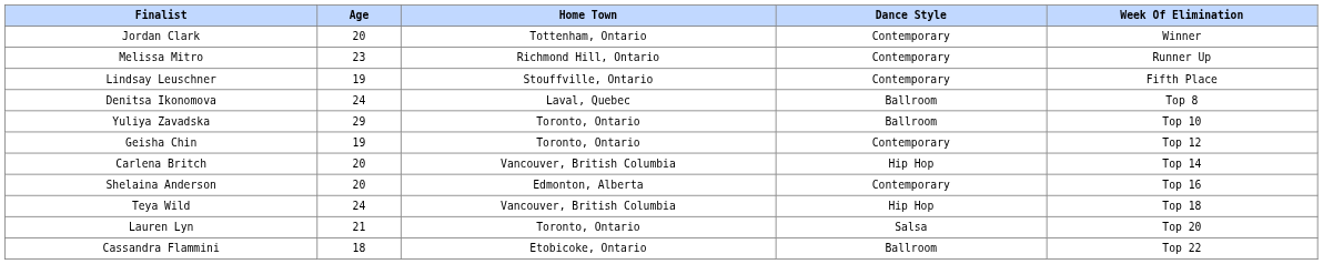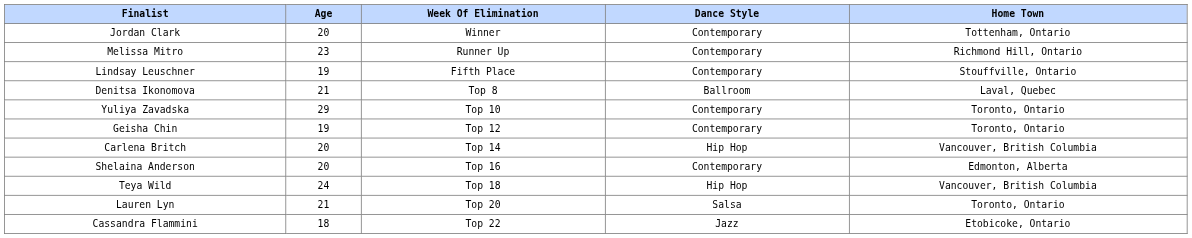columns swapped: Home Town <-> Week Of Elimination
Denitsa Ikonomova | Age: 24 -> 21
Yuliya Zavadska | Dance Style: Ballroom -> Contemporary
Cassandra Flammini | Dance Style: Ballroom -> Jazz
